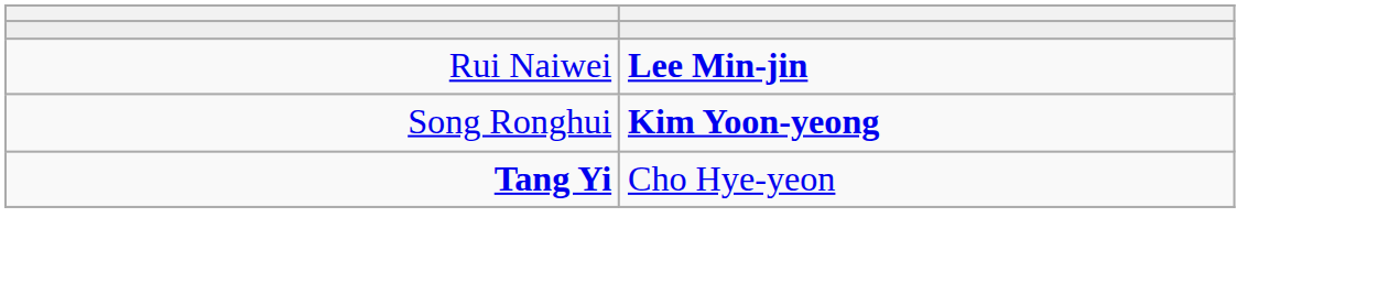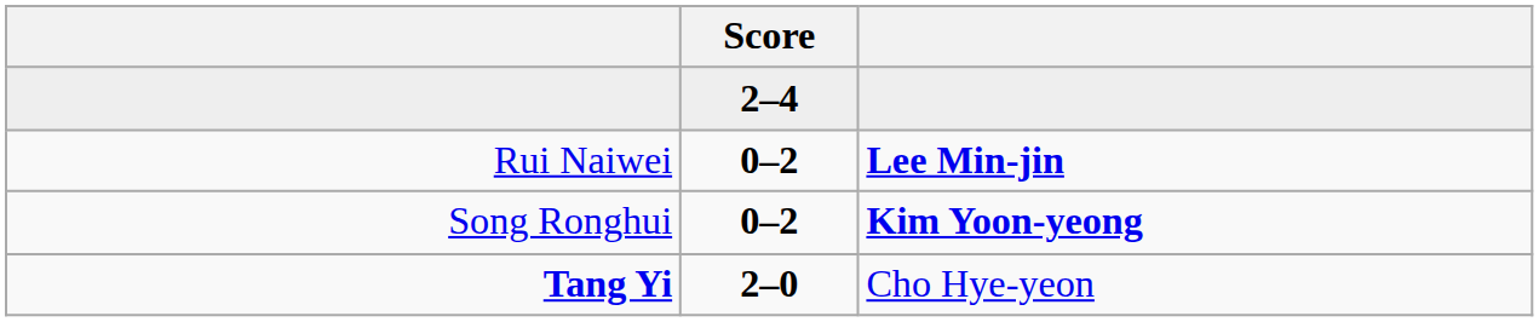+ column: Score | 2–4 | 0–2 | 0–2 | 2–0
